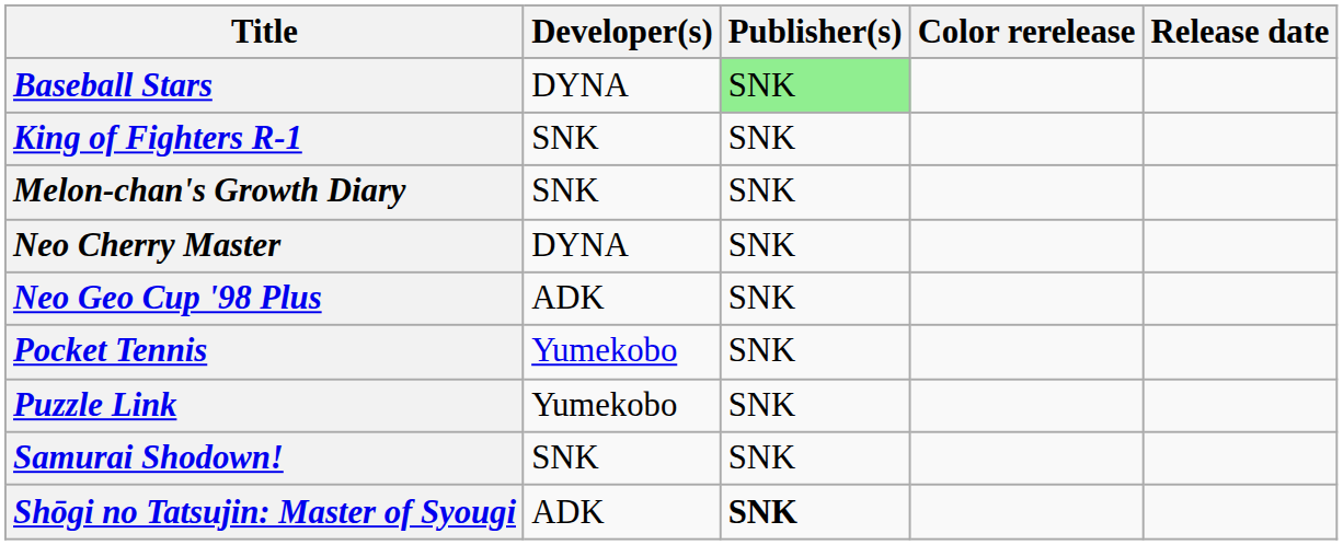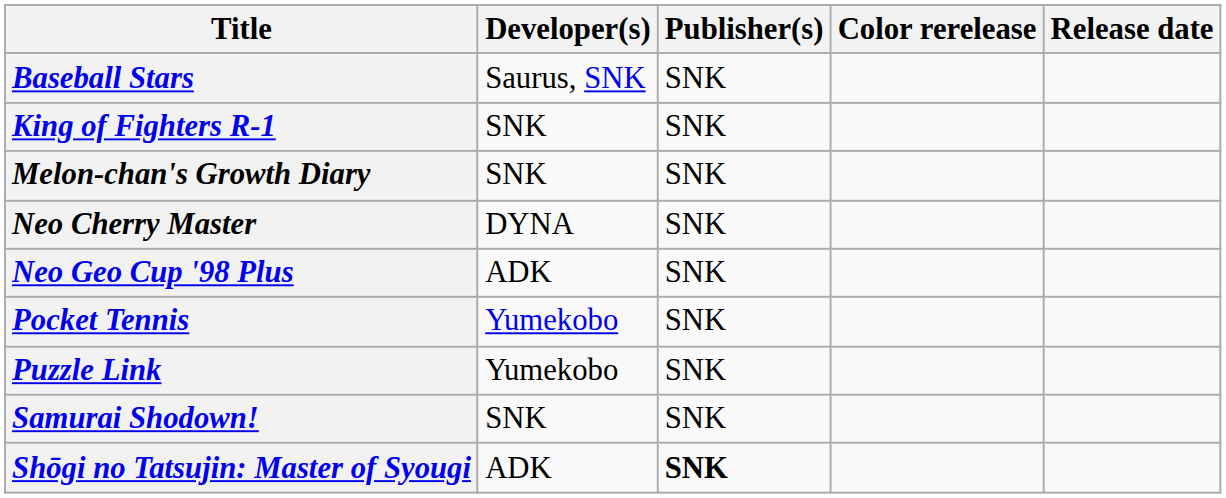Baseball Stars | Developer(s): DYNA -> Saurus, SNK
Baseball Stars | Publisher(s): lightgreen background -> no background
